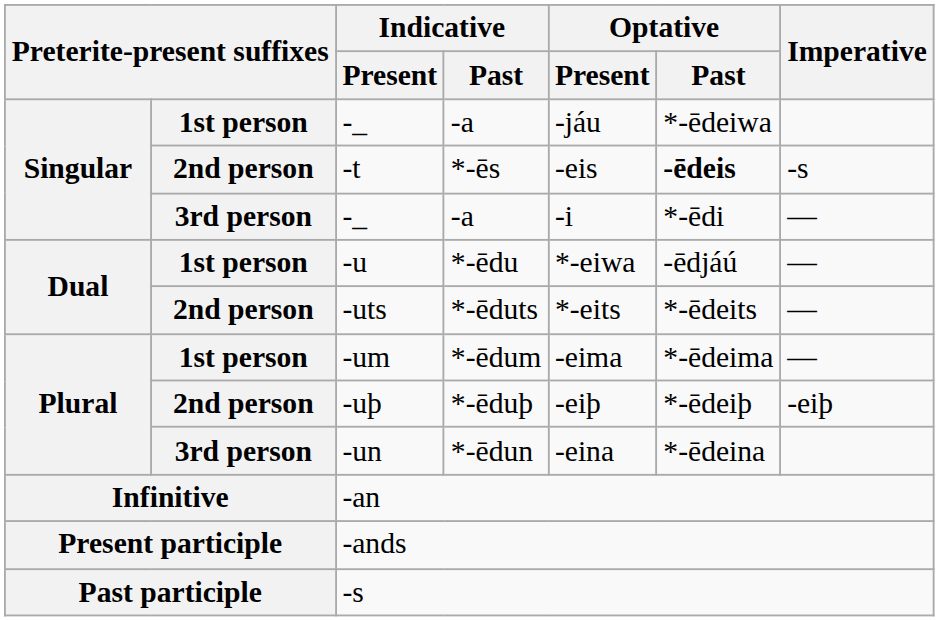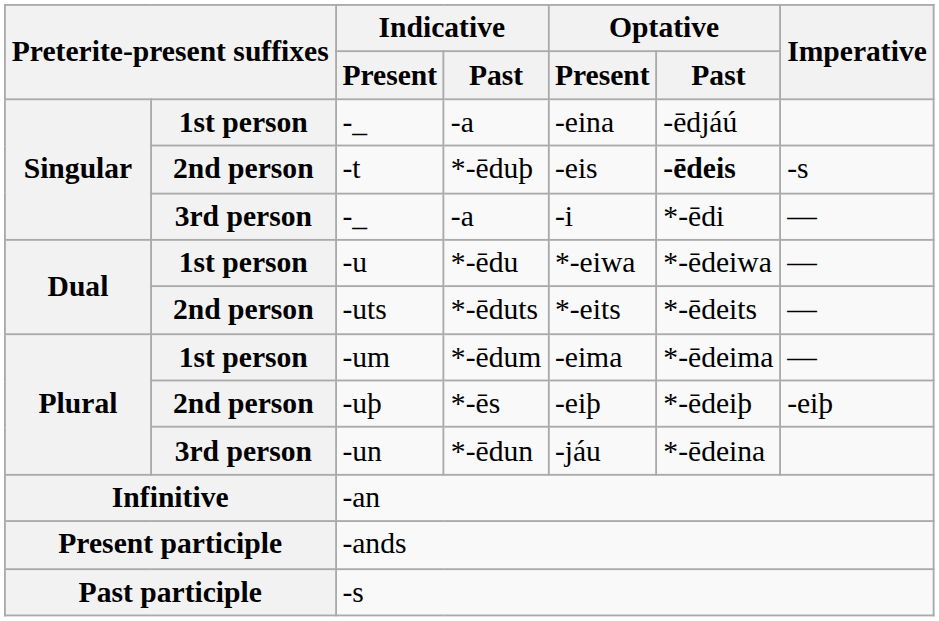1st person / -_ | Optative / Present: -jáu -> -eina
1st person / -_ | Optative / Past: *-ēdeiwa -> -ēdjáú
-t | Indicative / Past: *-ēs -> *-ēduþ
-u | Optative / Past: -ēdjáú -> *-ēdeiwa
-uþ | Indicative / Past: *-ēduþ -> *-ēs
-un | Optative / Present: -eina -> -jáu
